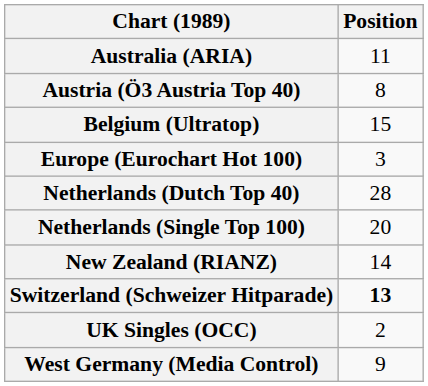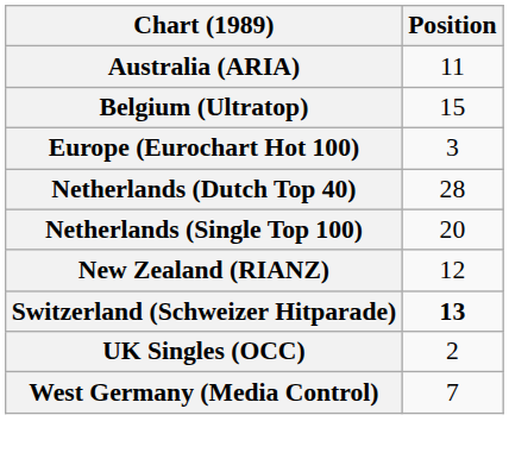- row: Austria (Ö3 Austria Top 40) | 8
New Zealand (RIANZ) | Position: 14 -> 12
West Germany (Media Control) | Position: 9 -> 7
